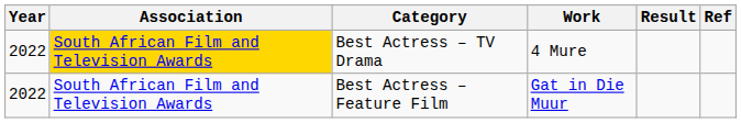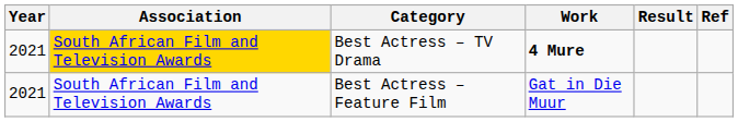Best Actress – TV Drama | Year: 2022 -> 2021
Best Actress – TV Drama | Work: normal -> bold
Best Actress – Feature Film | Year: 2022 -> 2021
